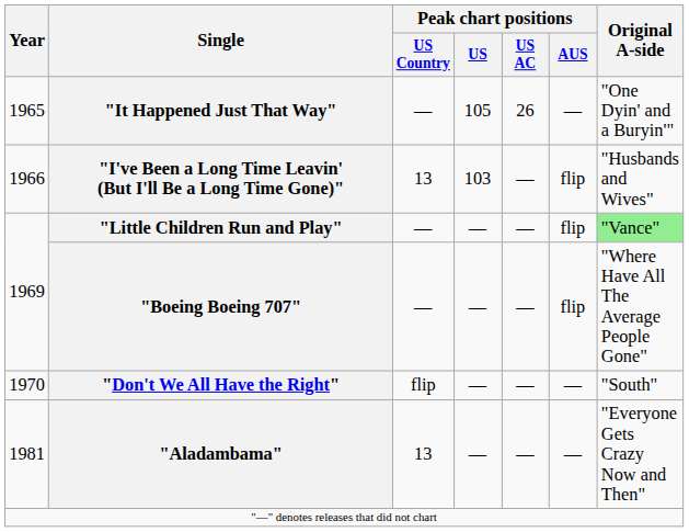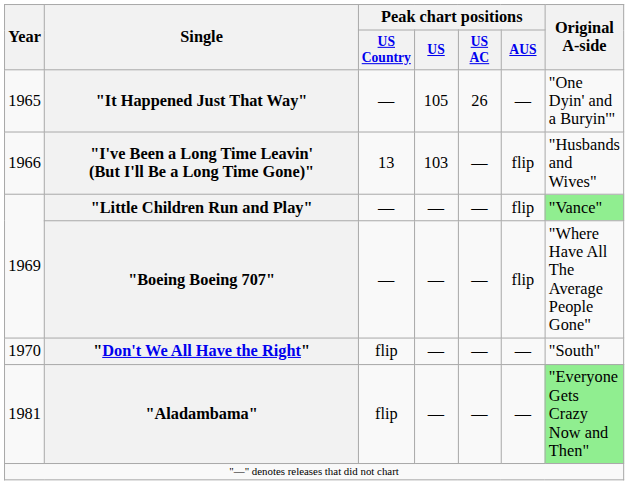"Aladambama" | Peak chart positions / US Country: 13 -> flip
"Aladambama" | Original A-side: no background -> lightgreen background
